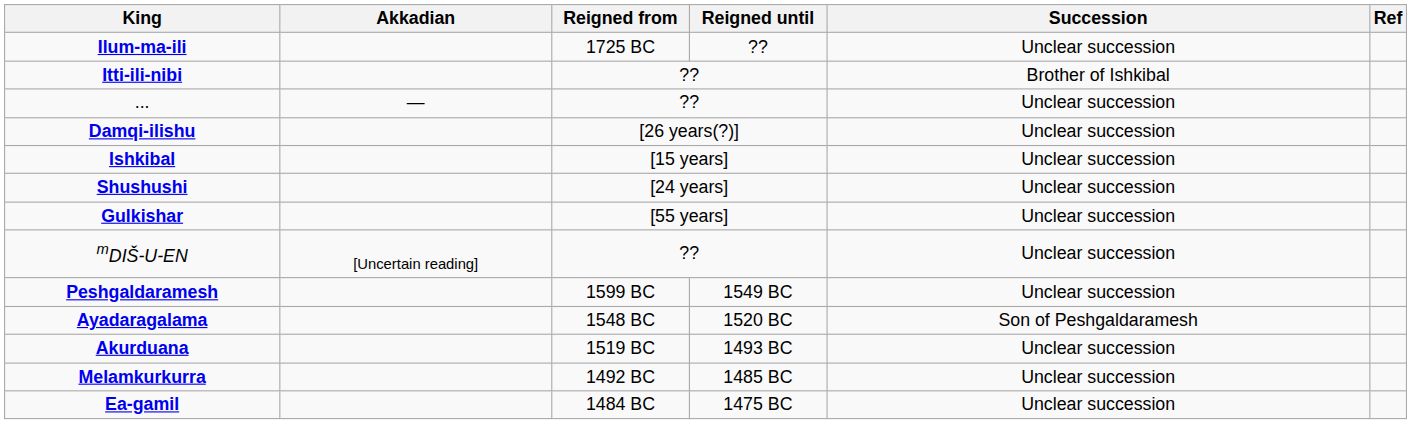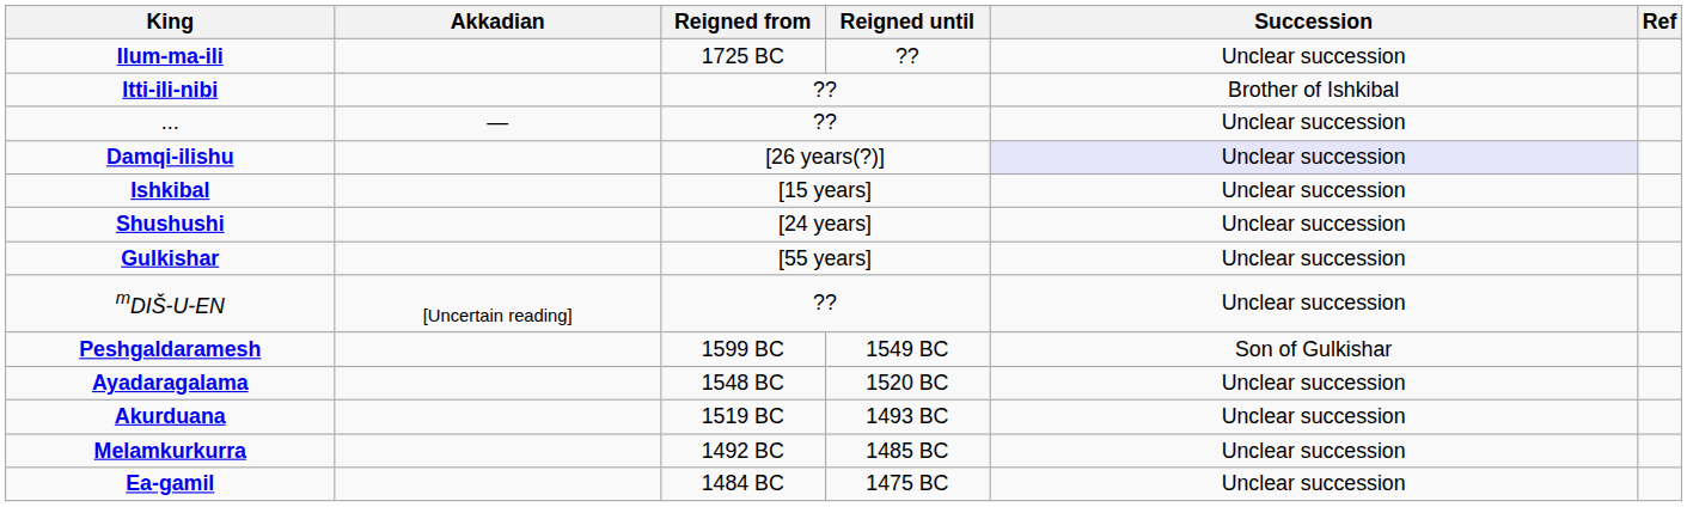Damqi-ilishu | Succession: no background -> lavender background
Peshgaldaramesh | Succession: Unclear succession -> Son of Gulkishar
Ayadaragalama | Succession: Son of Peshgaldaramesh -> Unclear succession
